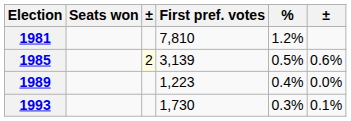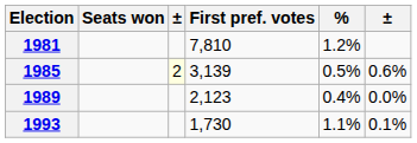1989 | First pref. votes: 1,223 -> 2,123
1993 | %: 0.3% -> 1.1%
